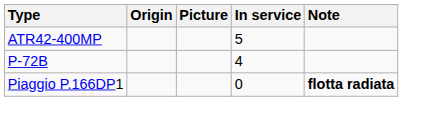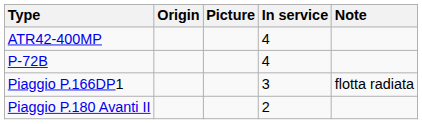ATR42-400MP | In service: 5 -> 4
Piaggio P.166DP1 | In service: 0 -> 3
Piaggio P.166DP1 | Note: bold -> normal
+ row: Piaggio P.180 Avanti II | 2
